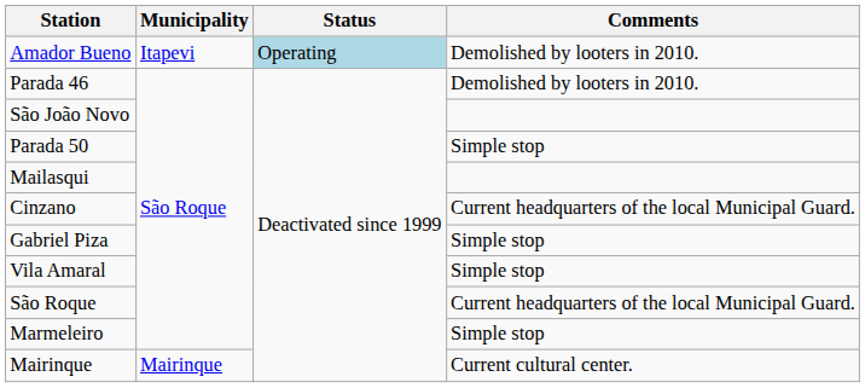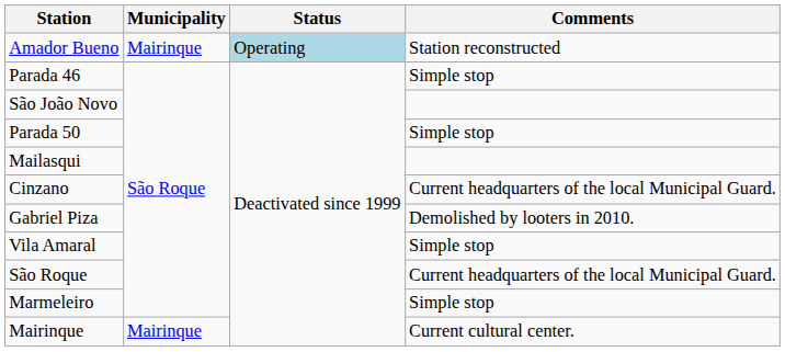Amador Bueno | Municipality: Itapevi -> Mairinque
Amador Bueno | Comments: Demolished by looters in 2010. -> Station reconstructed
Parada 46 | Comments: Demolished by looters in 2010. -> Simple stop
Gabriel Piza | Comments: Simple stop -> Demolished by looters in 2010.
